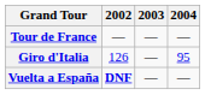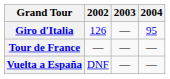rows swapped: Giro d'Italia <-> Tour de France
Vuelta a España | 2002: bold -> normal
